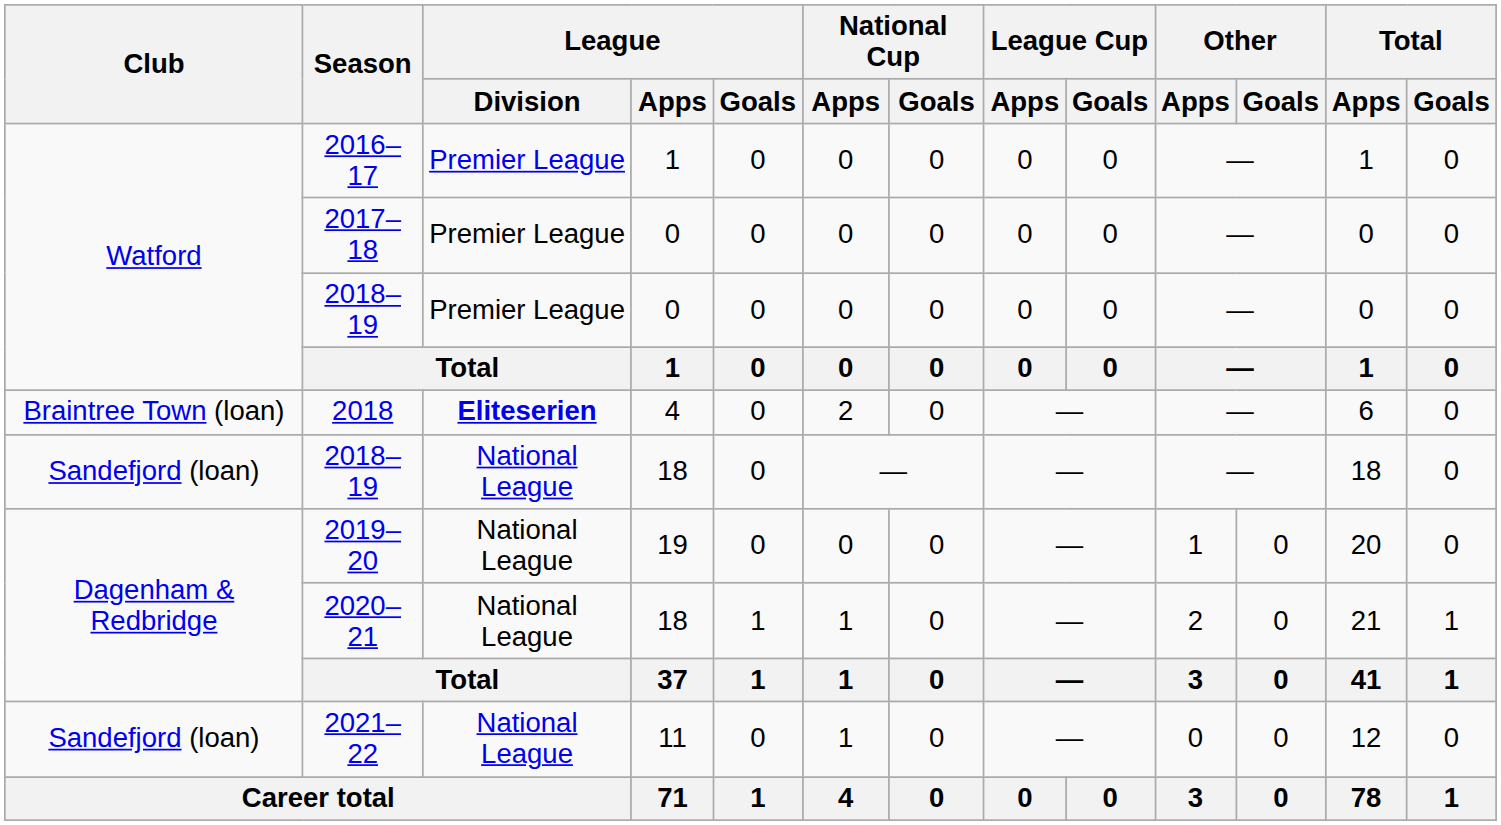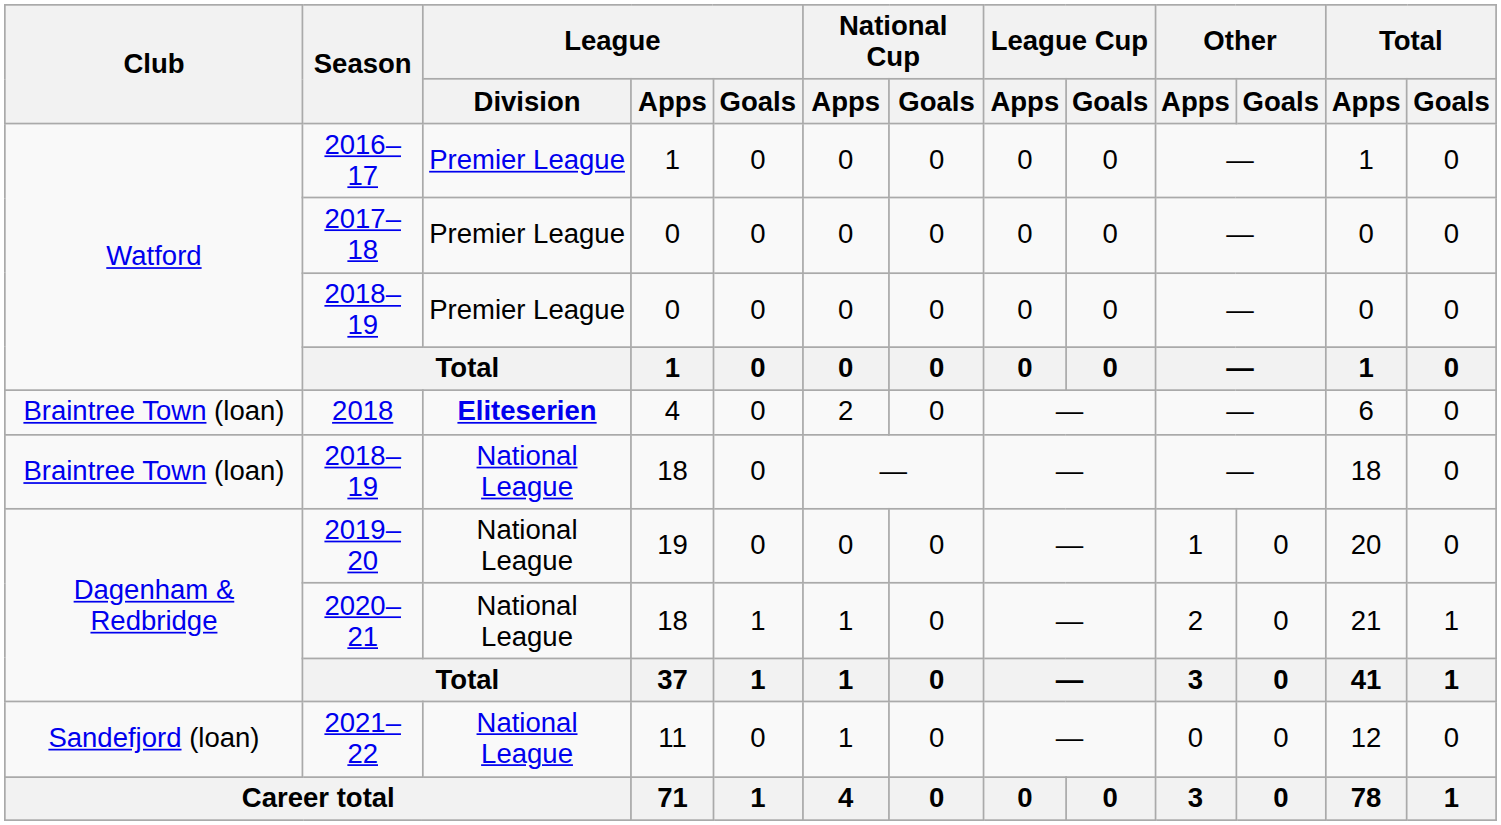2018–19 / 18 | Club: Sandefjord (loan) -> Braintree Town (loan)
